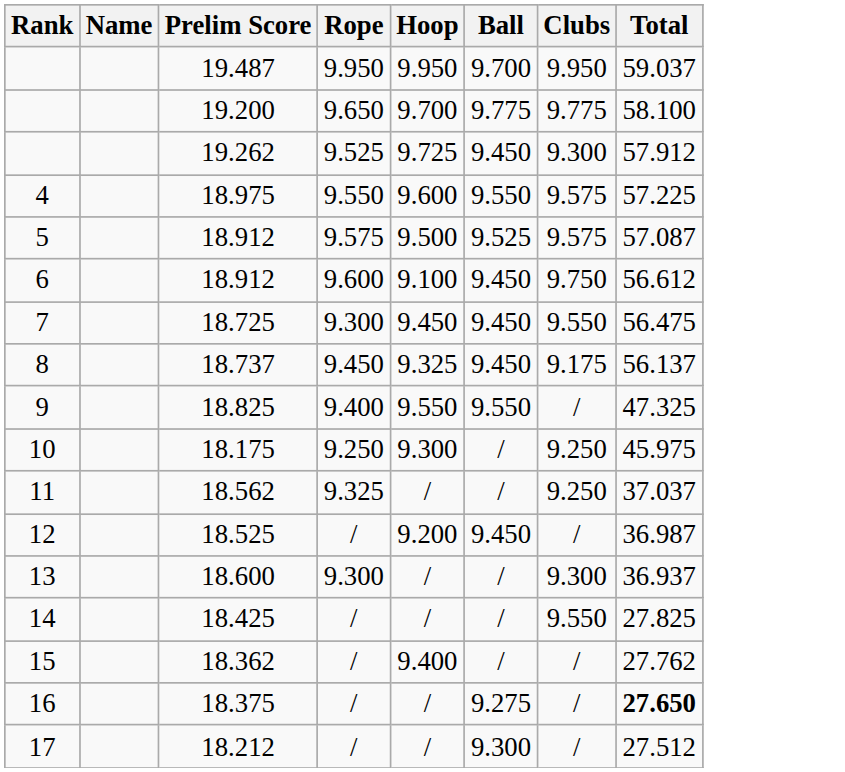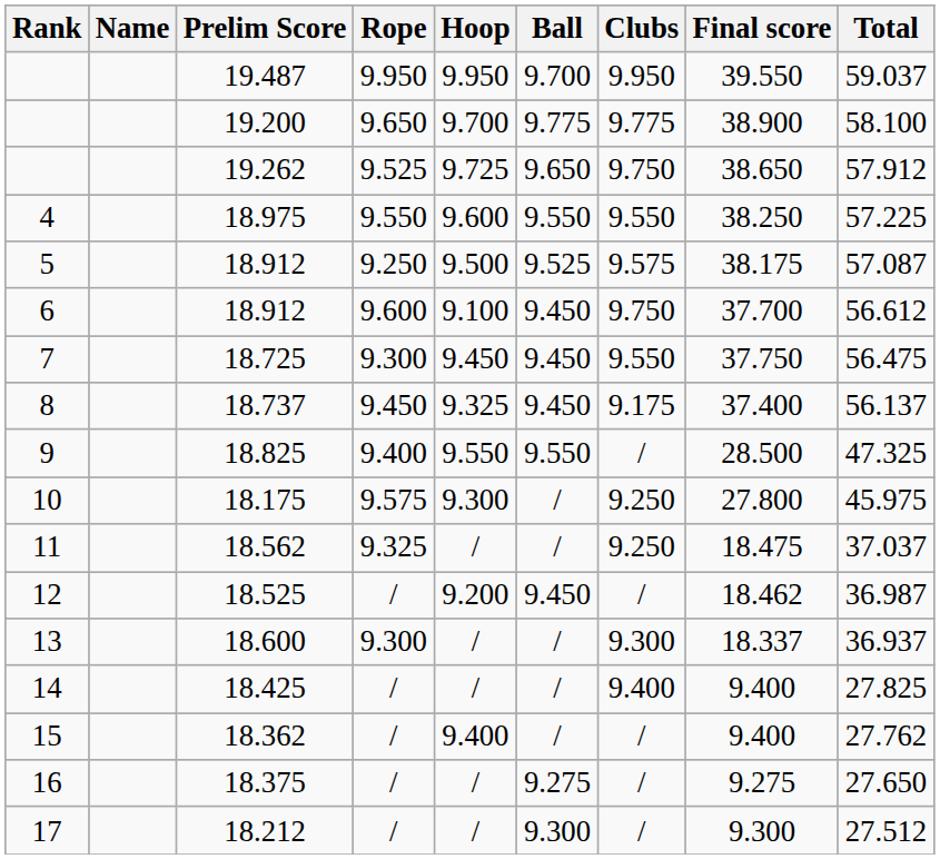+ column: Final score | 39.550 | 38.900 | 38.650 | 38.250 | 38.175 | 37.700 | 37.750 | 37.400 | 28.500 | 27.800 | 18.475 | 18.462 | 18.337 | 9.400 | 9.400 | 9.275 | 9.300
19.262 | Ball: 9.450 -> 9.650
19.262 | Clubs: 9.300 -> 9.750
18.975 | Clubs: 9.575 -> 9.550
5 / 18.912 | Rope: 9.575 -> 9.250
18.175 | Rope: 9.250 -> 9.575
18.425 | Clubs: 9.550 -> 9.400
18.375 | Total: bold -> normal
